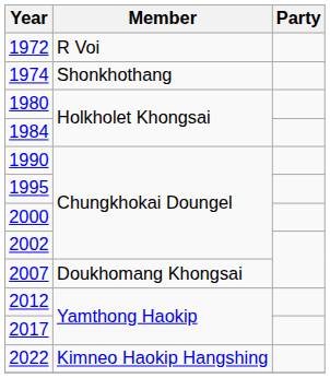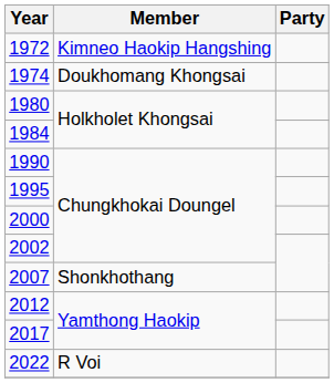1972 | Member: R Voi -> Kimneo Haokip Hangshing
1974 | Member: Shonkhothang -> Doukhomang Khongsai
2007 | Member: Doukhomang Khongsai -> Shonkhothang
2022 | Member: Kimneo Haokip Hangshing -> R Voi
